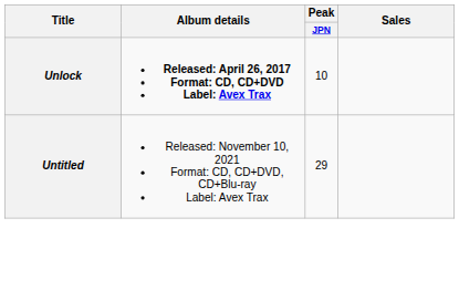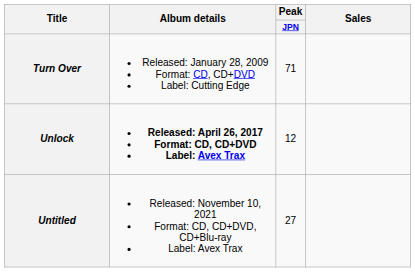+ row: Turn Over | Released: January 28, 2009 Format: CD, CD+DVD Label: Cutting Edge | 71
Unlock | Peak / JPN: 10 -> 12
Untitled | Peak / JPN: 29 -> 27
